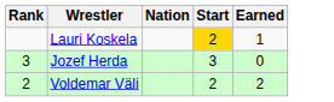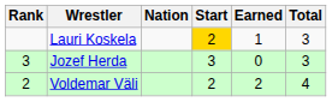+ column: Total | 3 | 3 | 4
